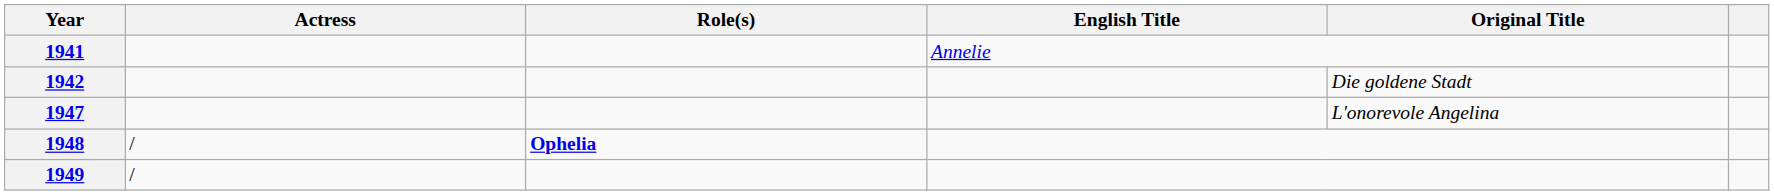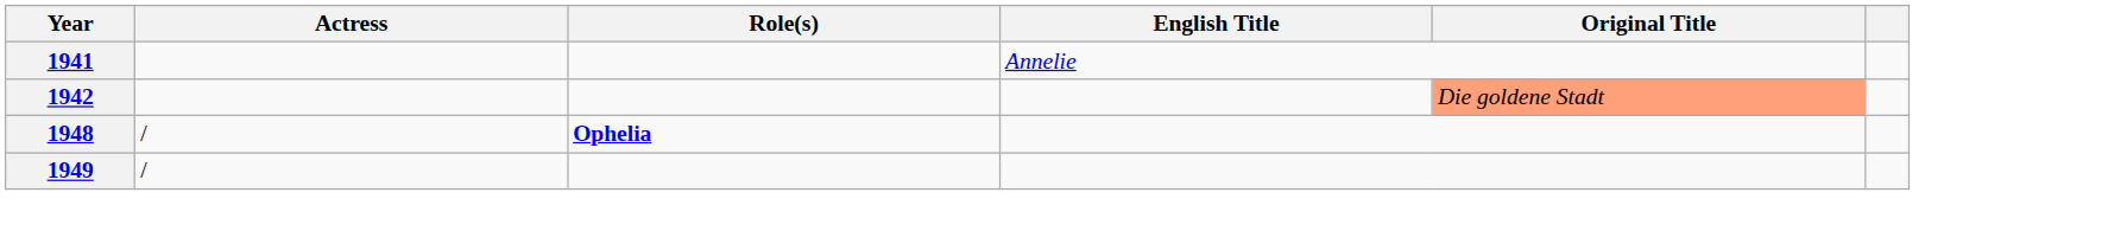1942 | Original Title: no background -> lightsalmon background
- row: 1947 | L'onorevole Angelina
